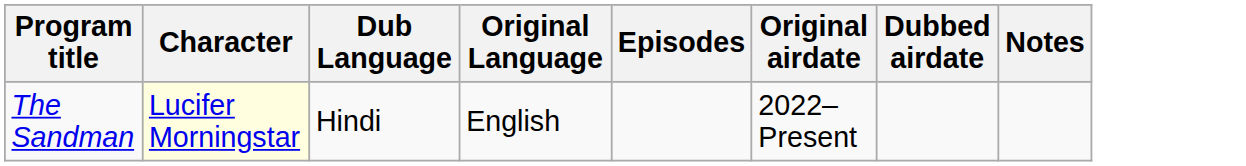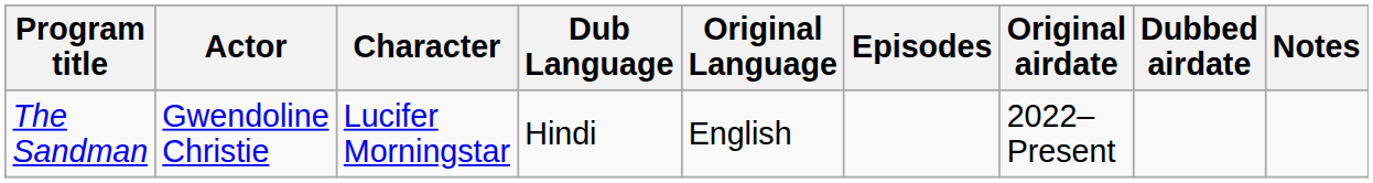+ column: Actor | Gwendoline Christie
The Sandman | Character: lightyellow background -> no background
